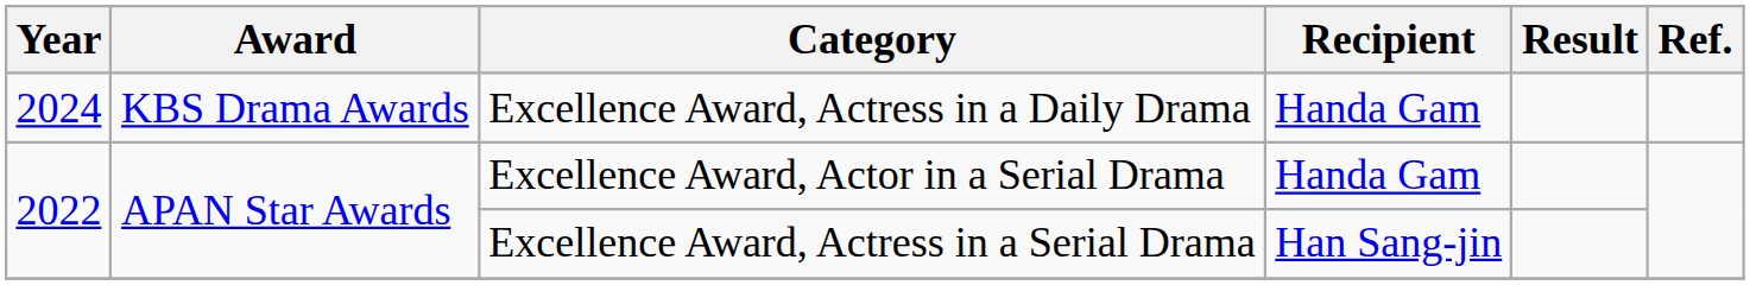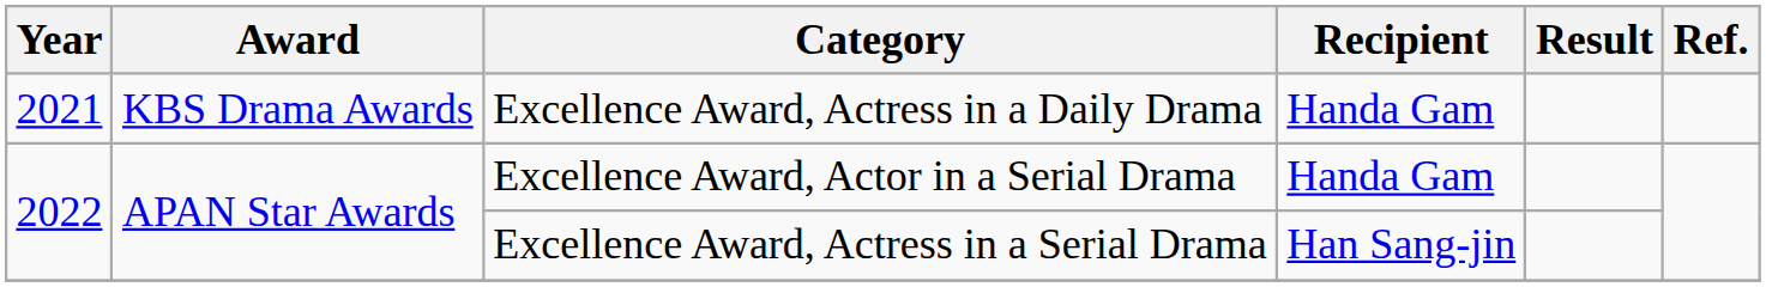Excellence Award, Actress in a Daily Drama | Year: 2024 -> 2021
